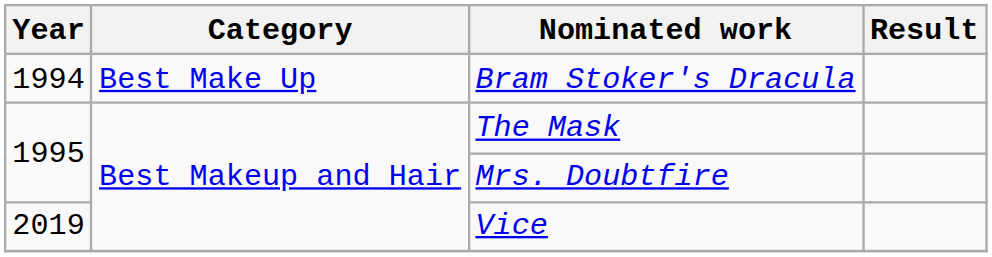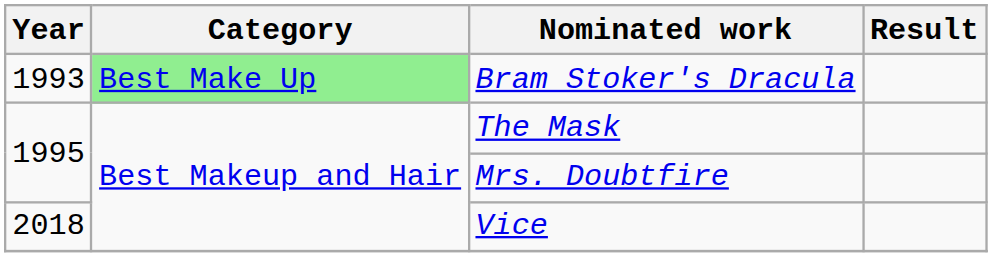Bram Stoker's Dracula | Year: 1994 -> 1993
Bram Stoker's Dracula | Category: no background -> lightgreen background
Vice | Year: 2019 -> 2018
